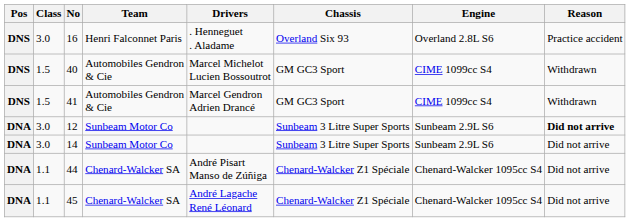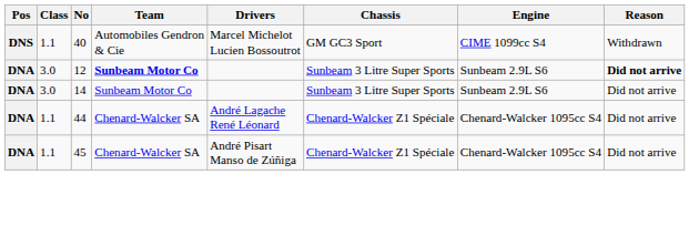- row: DNS | 3.0 | 16 | Henri Falconnet Paris | . Henneguet . Aladame | Overland Six 93 | Overland 2.8L S6 | Practice accident
40 | Class: 1.5 -> 1.1
- row: DNS | 1.5 | 41 | Automobiles Gendron & Cie | Marcel Gendron Adrien Drancé | GM GC3 Sport | CIME 1099cc S4 | Withdrawn
12 | Team: normal -> bold
44 | Drivers: André Pisart Manso de Zúñiga -> André Lagache René Léonard
45 | Drivers: André Lagache René Léonard -> André Pisart Manso de Zúñiga
